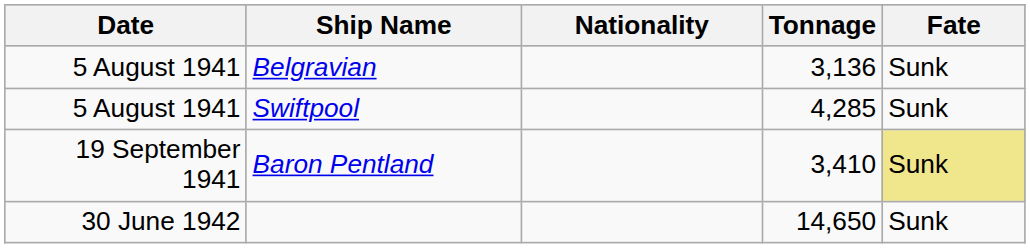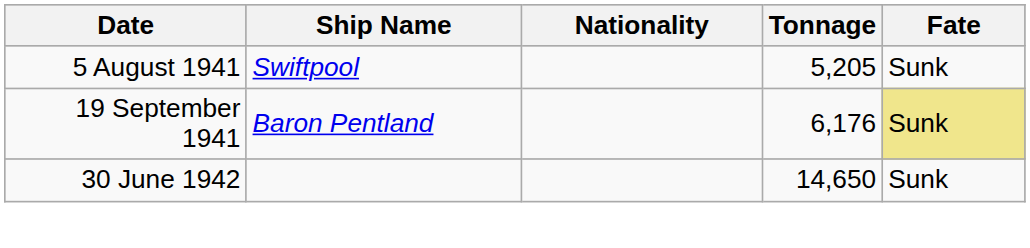- row: 5 August 1941 | Belgravian | 3,136 | Sunk
Swiftpool | Tonnage: 4,285 -> 5,205
Baron Pentland | Tonnage: 3,410 -> 6,176
